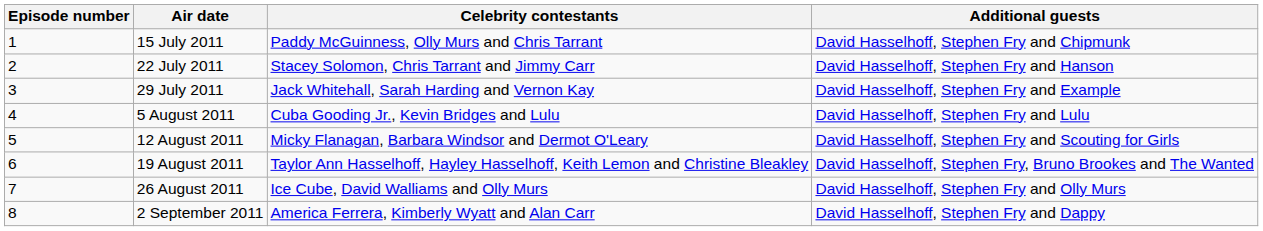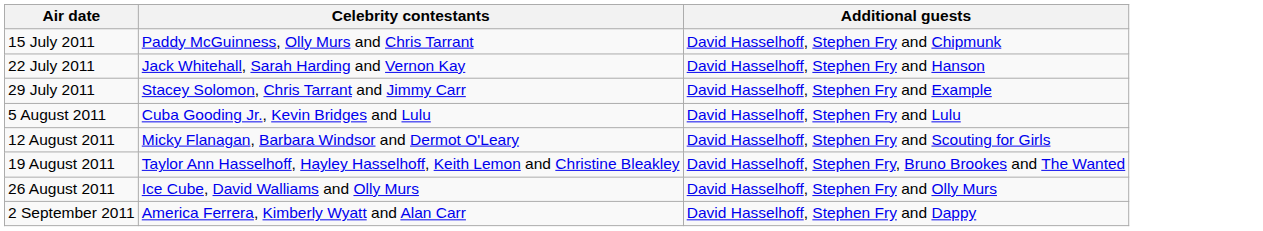- column: Episode number | 1 | 2 | 3 | 4 | 5 | 6 | 7 | 8
22 July 2011 | Celebrity contestants: Stacey Solomon, Chris Tarrant and Jimmy Carr -> Jack Whitehall, Sarah Harding and Vernon Kay
29 July 2011 | Celebrity contestants: Jack Whitehall, Sarah Harding and Vernon Kay -> Stacey Solomon, Chris Tarrant and Jimmy Carr
